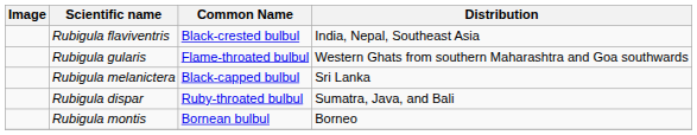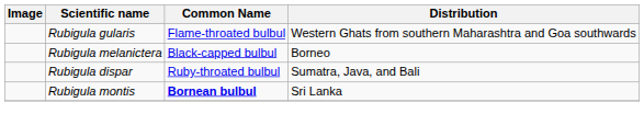- row: Rubigula flaviventris | Black-crested bulbul | India, Nepal, Southeast Asia
Rubigula melanictera | Distribution: Sri Lanka -> Borneo
Rubigula montis | Common Name: normal -> bold
Rubigula montis | Distribution: Borneo -> Sri Lanka
